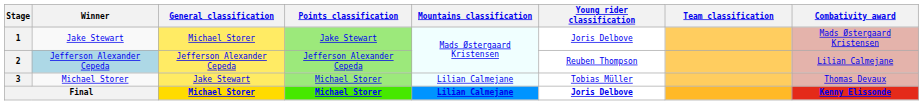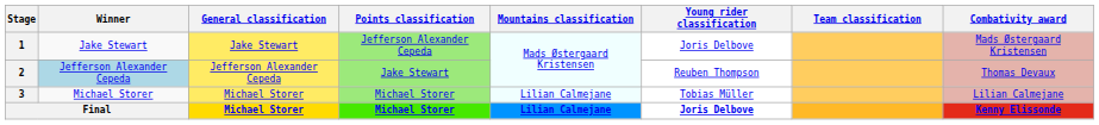1 | General classification: Michael Storer -> Jake Stewart
1 | Points classification: Jake Stewart -> Jefferson Alexander Cepeda
2 | Points classification: Jefferson Alexander Cepeda -> Jake Stewart
2 | Combativity award: Lilian Calmejane -> Thomas Devaux
3 | General classification: Jake Stewart -> Michael Storer
3 | Combativity award: Thomas Devaux -> Lilian Calmejane
